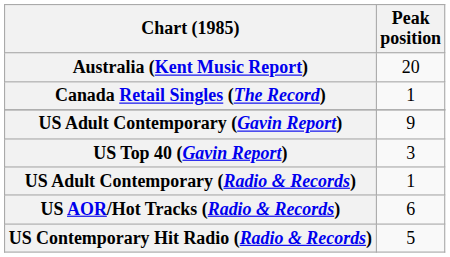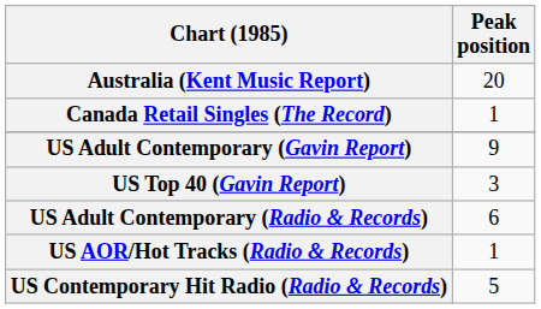US Adult Contemporary (Radio & Records) | Peak position: 1 -> 6
US AOR/Hot Tracks (Radio & Records) | Peak position: 6 -> 1
